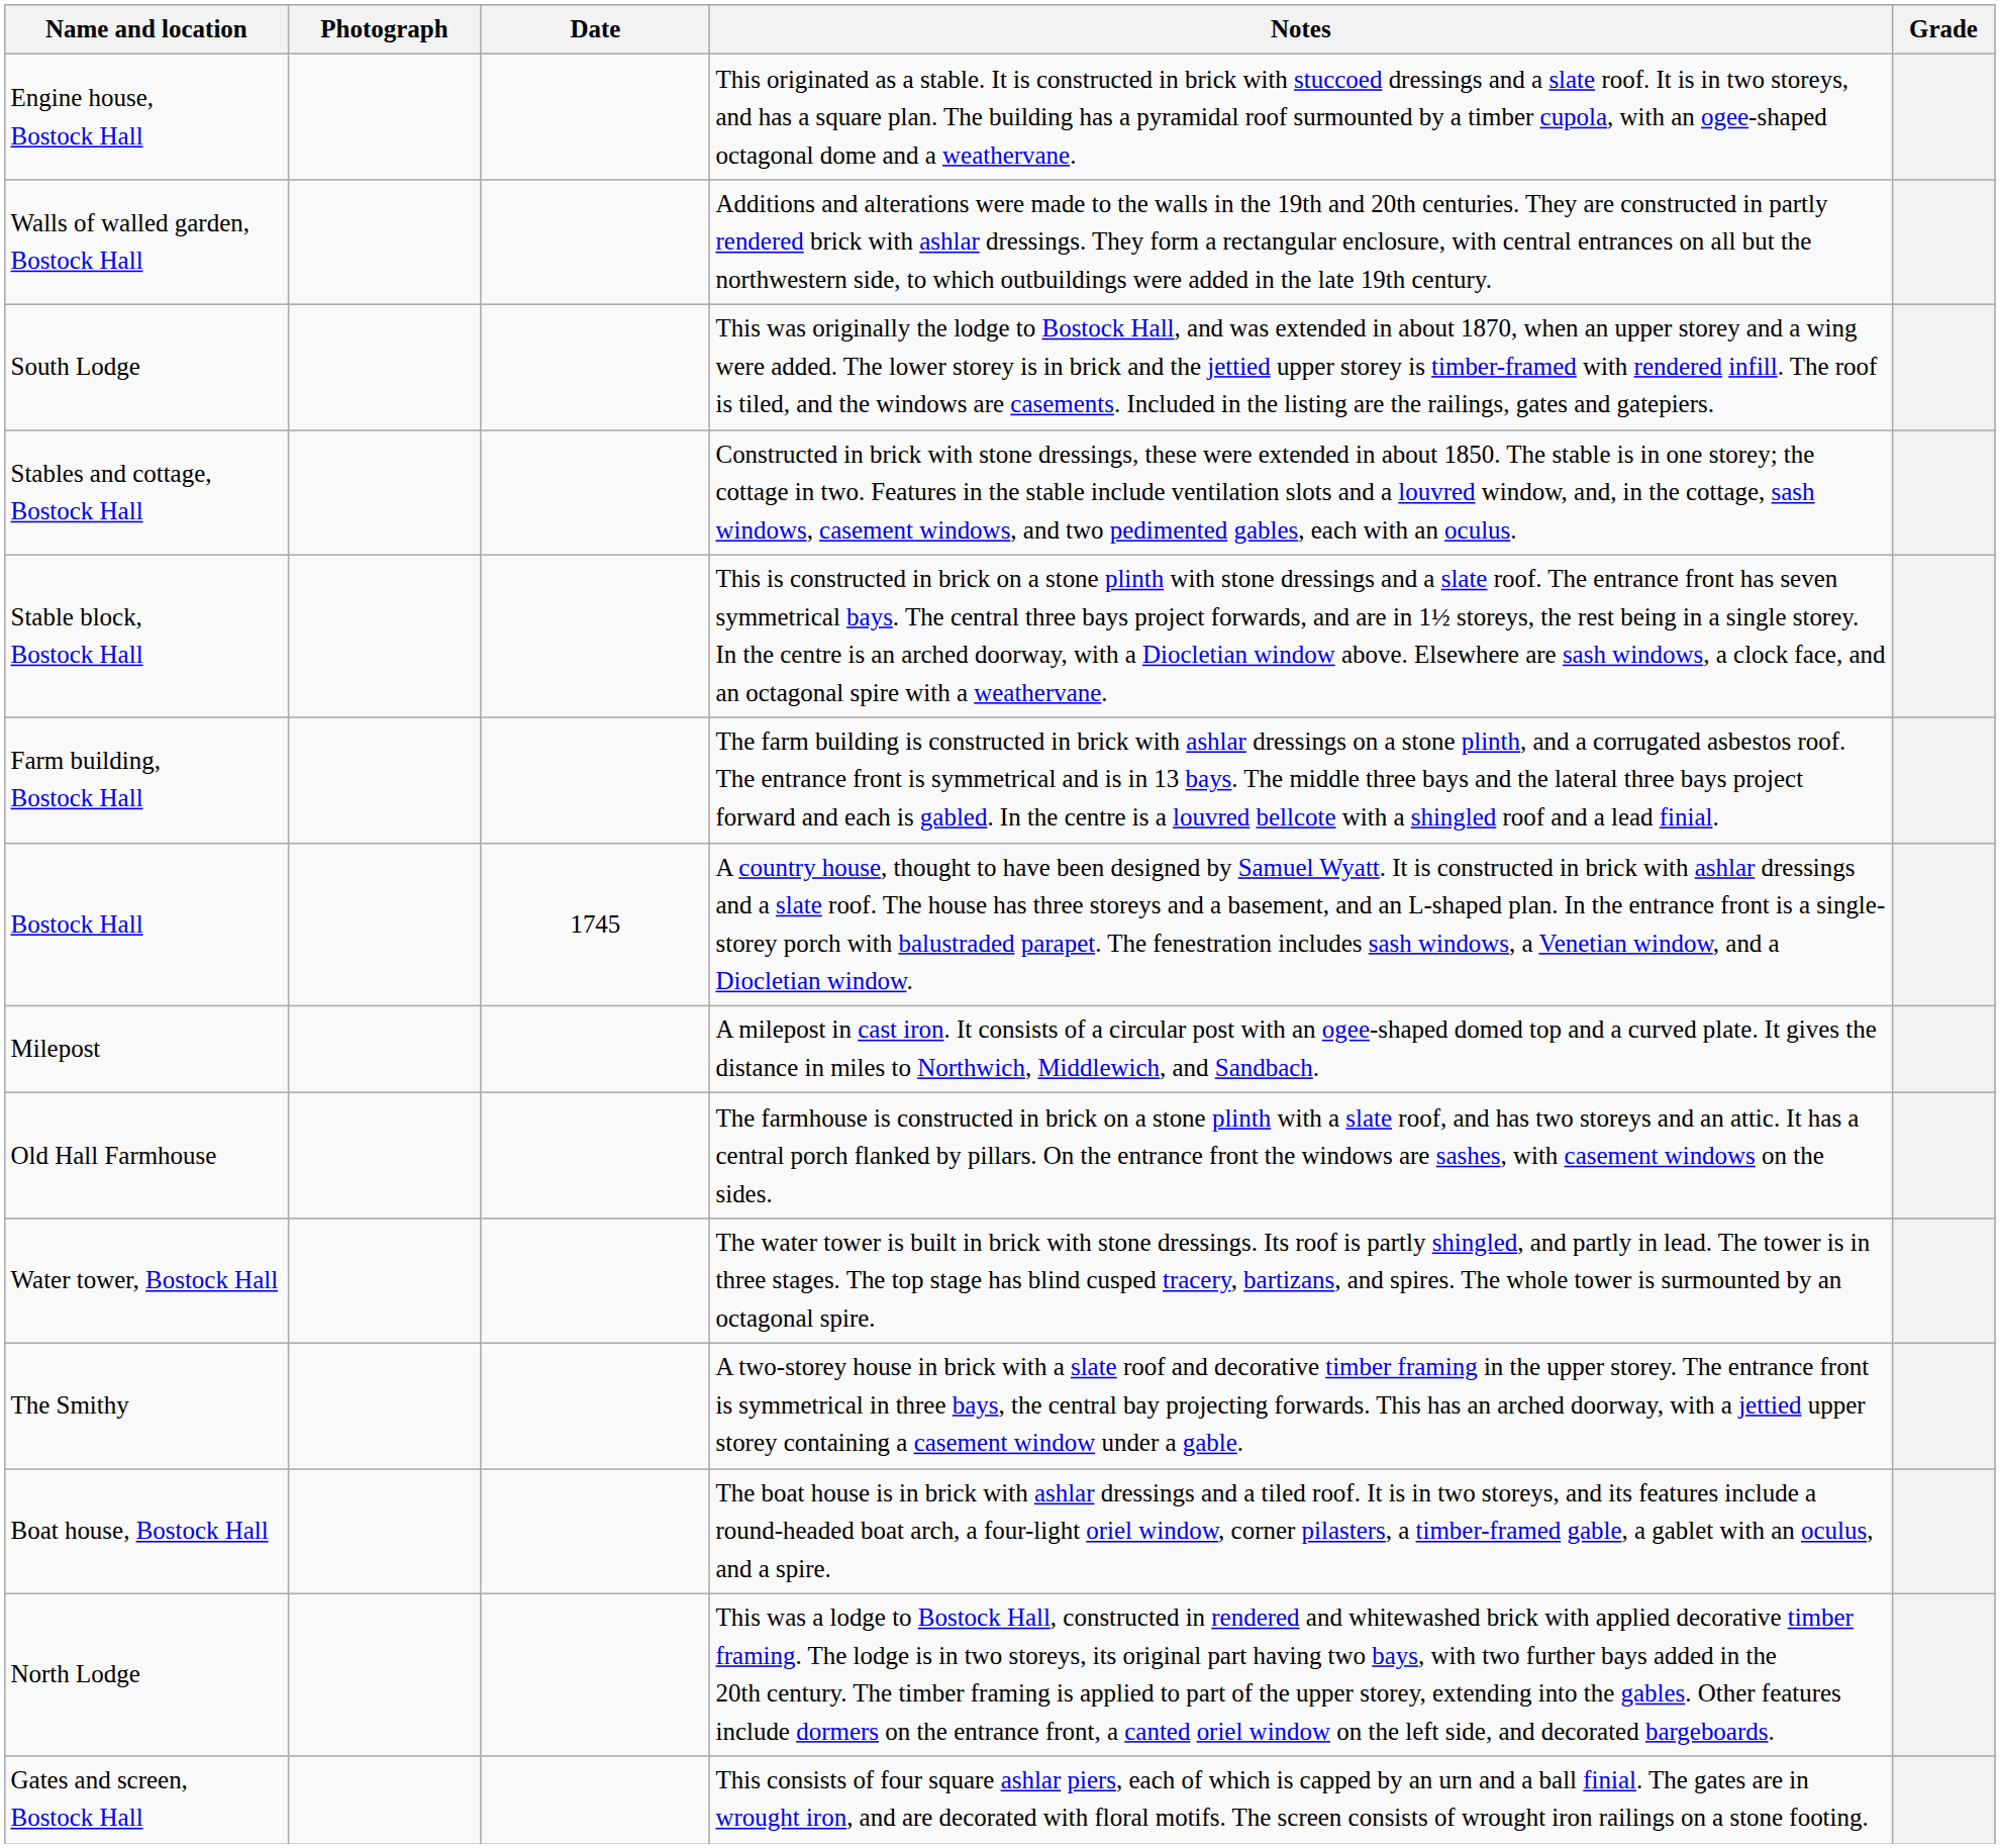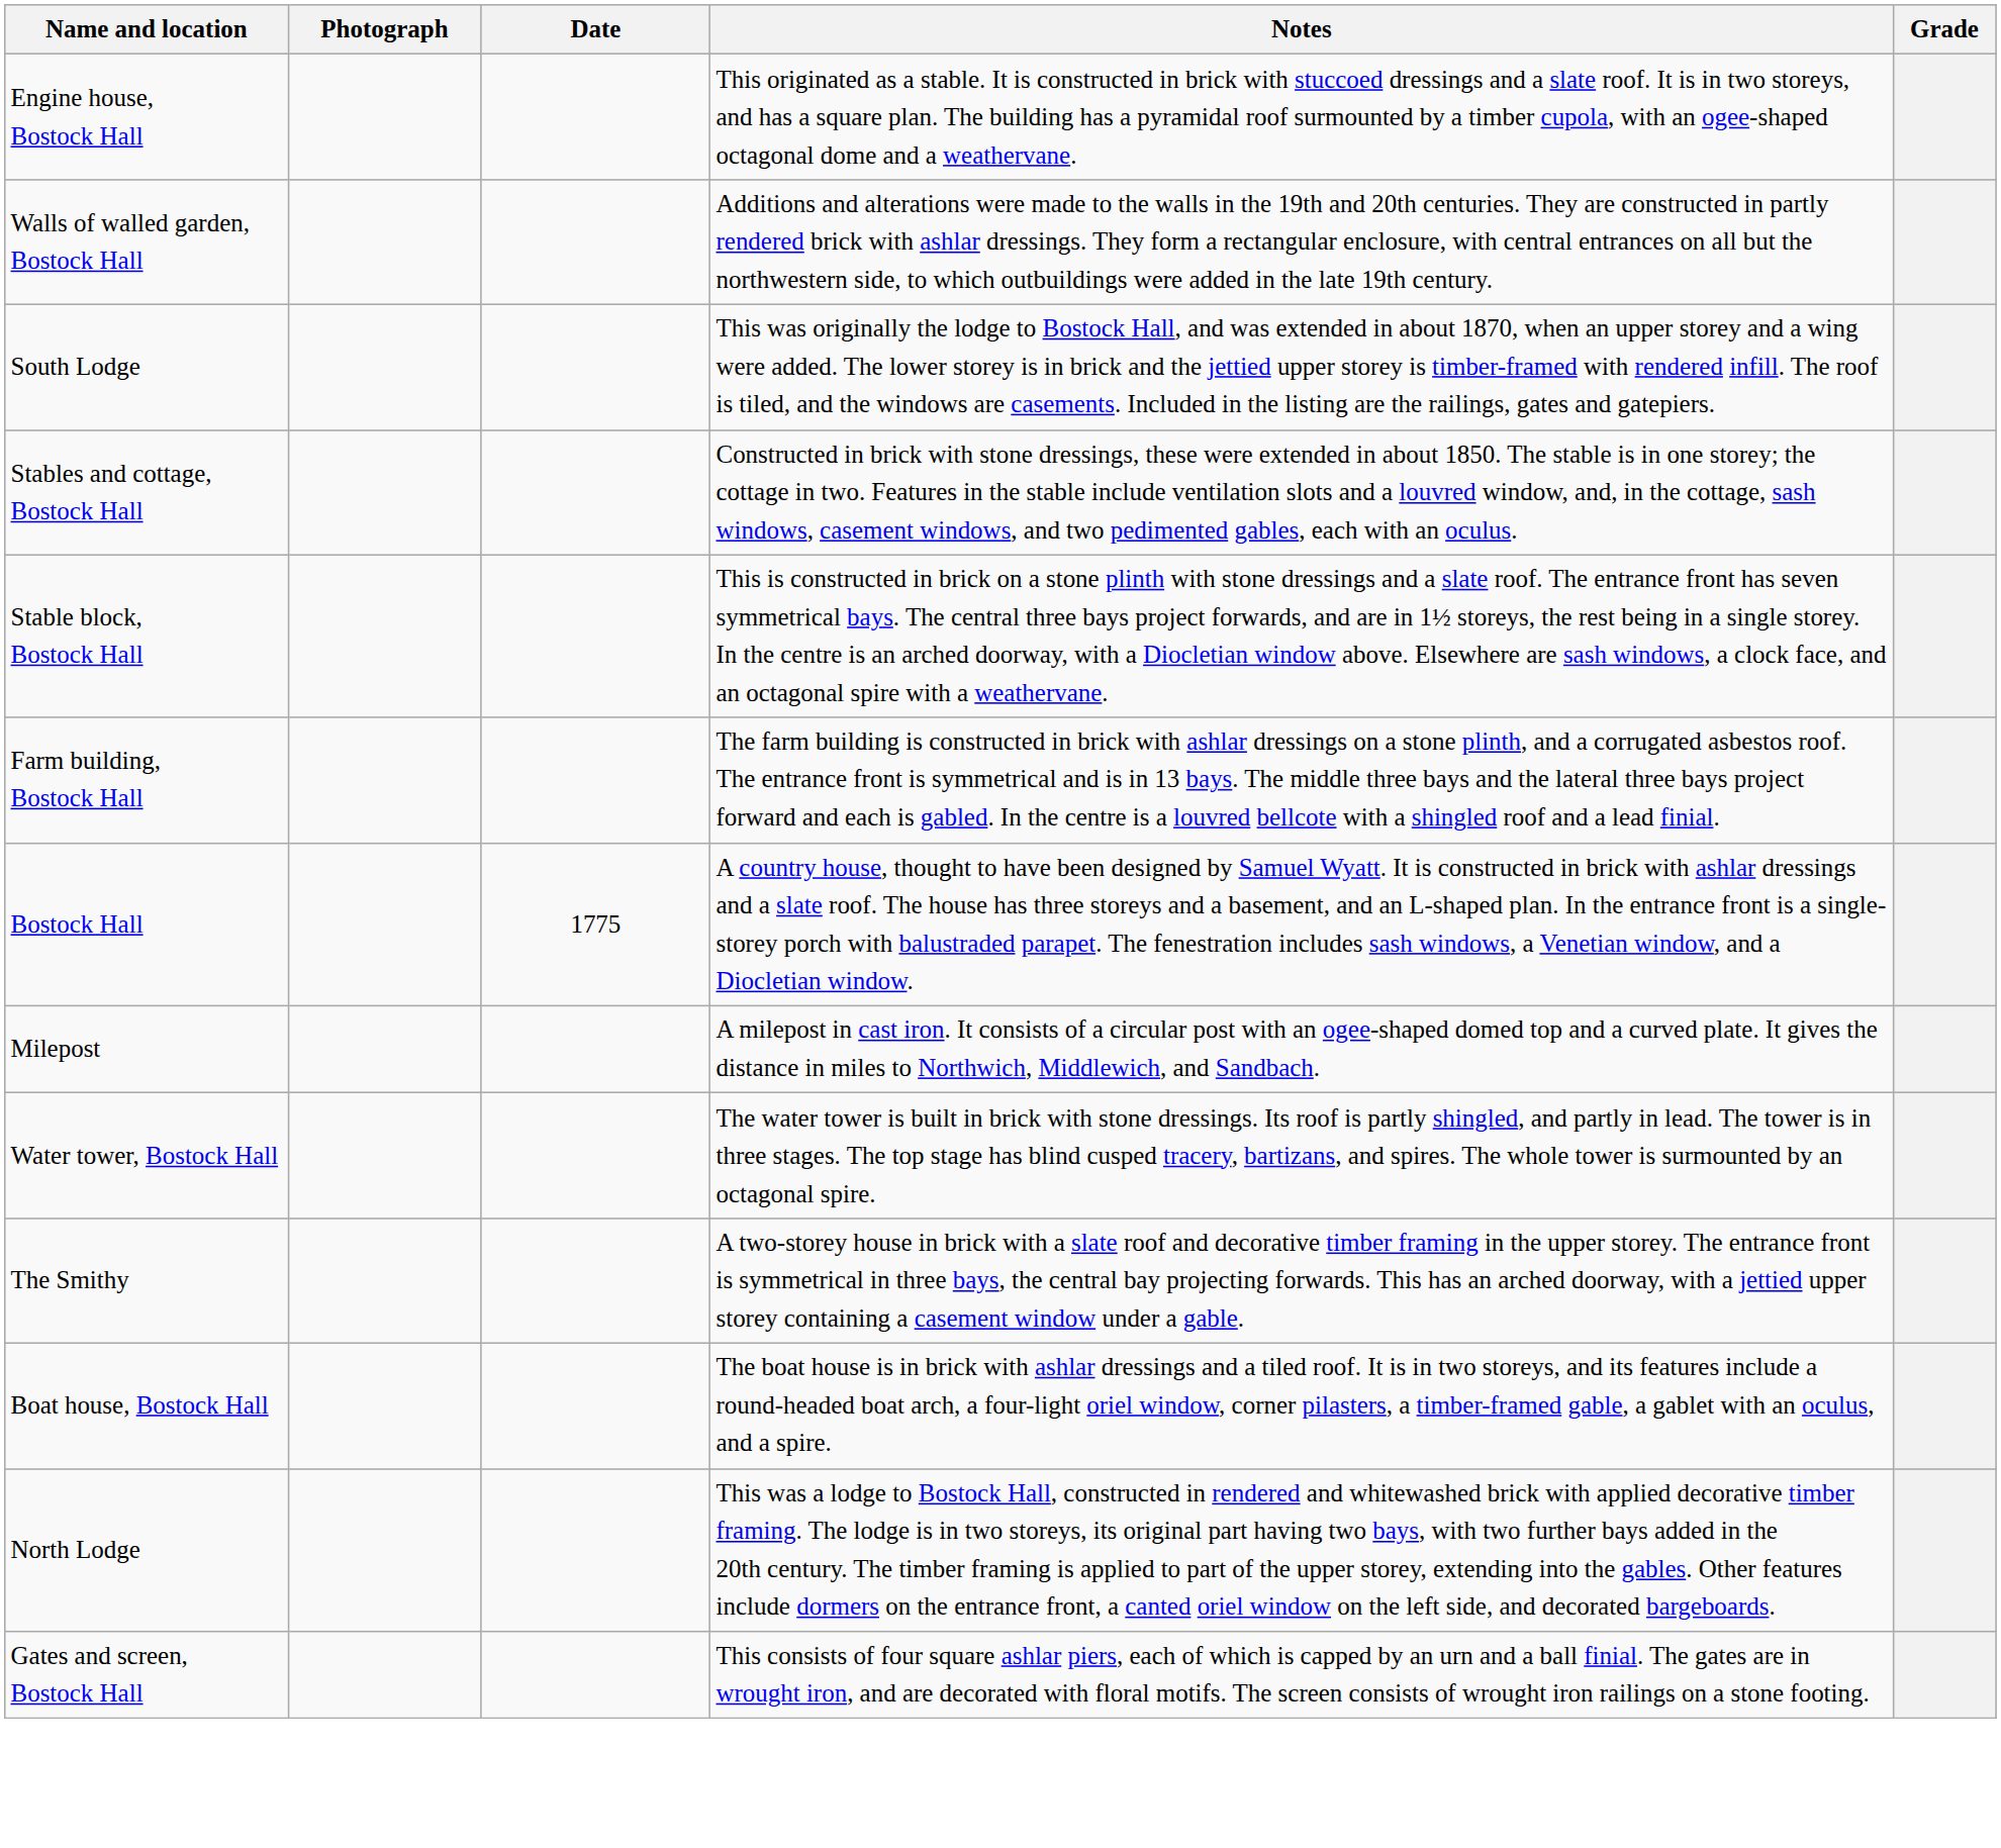Bostock Hall | Date: 1745 -> 1775
- row: Old Hall Farmhouse | The farmhouse is constructed in brick on a stone plinth with a slate roof, and has two storeys and an attic. It has a central porch flanked by pillars. On the entrance front the windows are sashes, with casement windows on the sides.
